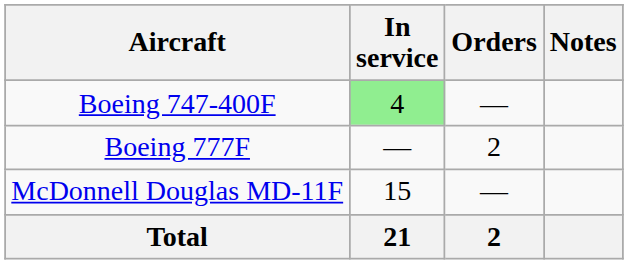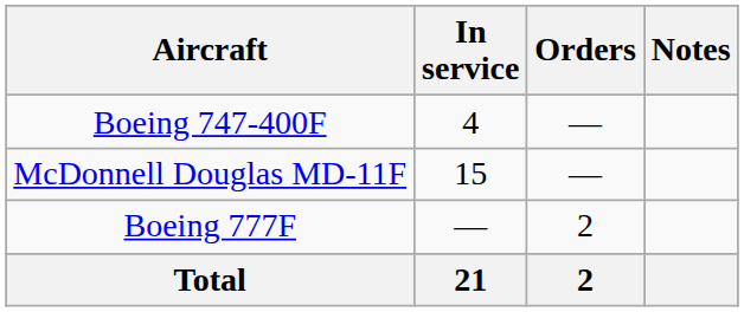Boeing 747-400F | In service: lightgreen background -> no background
rows swapped: Boeing 777F <-> McDonnell Douglas MD-11F
